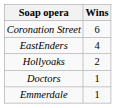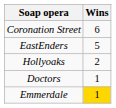EastEnders | Wins: 4 -> 5
Emmerdale | Wins: no background -> gold background
